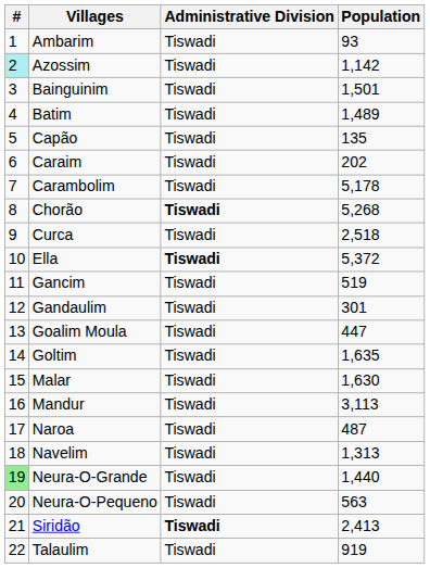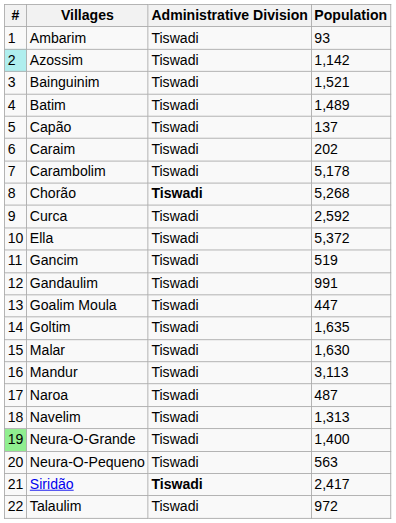Bainguinim | Population: 1,501 -> 1,521
Capão | Population: 135 -> 137
Curca | Population: 2,518 -> 2,592
Ella | Administrative Division: bold -> normal
Gandaulim | Population: 301 -> 991
Neura-O-Grande | Population: 1,440 -> 1,400
Siridão | Population: 2,413 -> 2,417
Talaulim | Population: 919 -> 972
